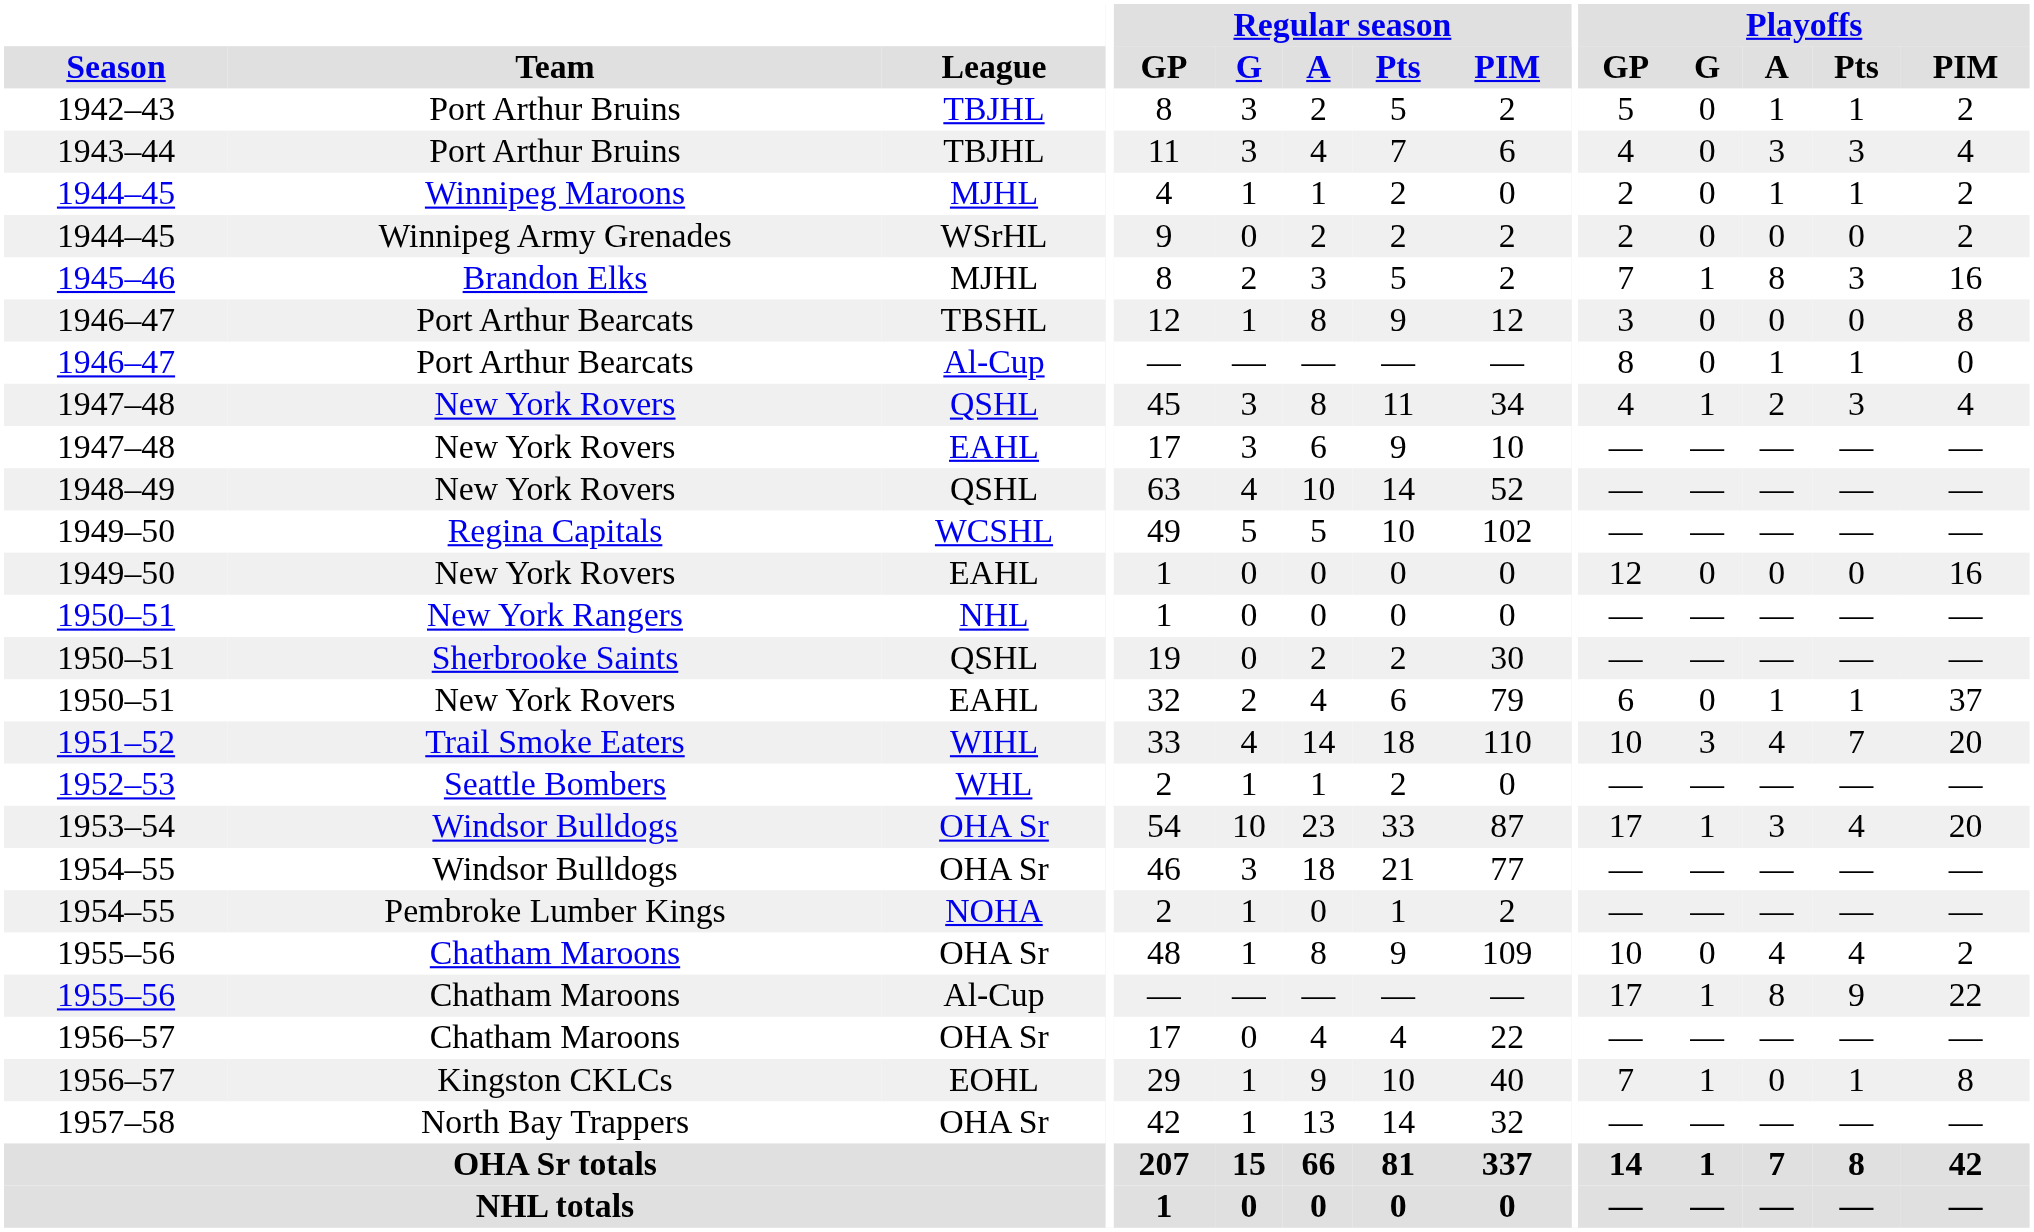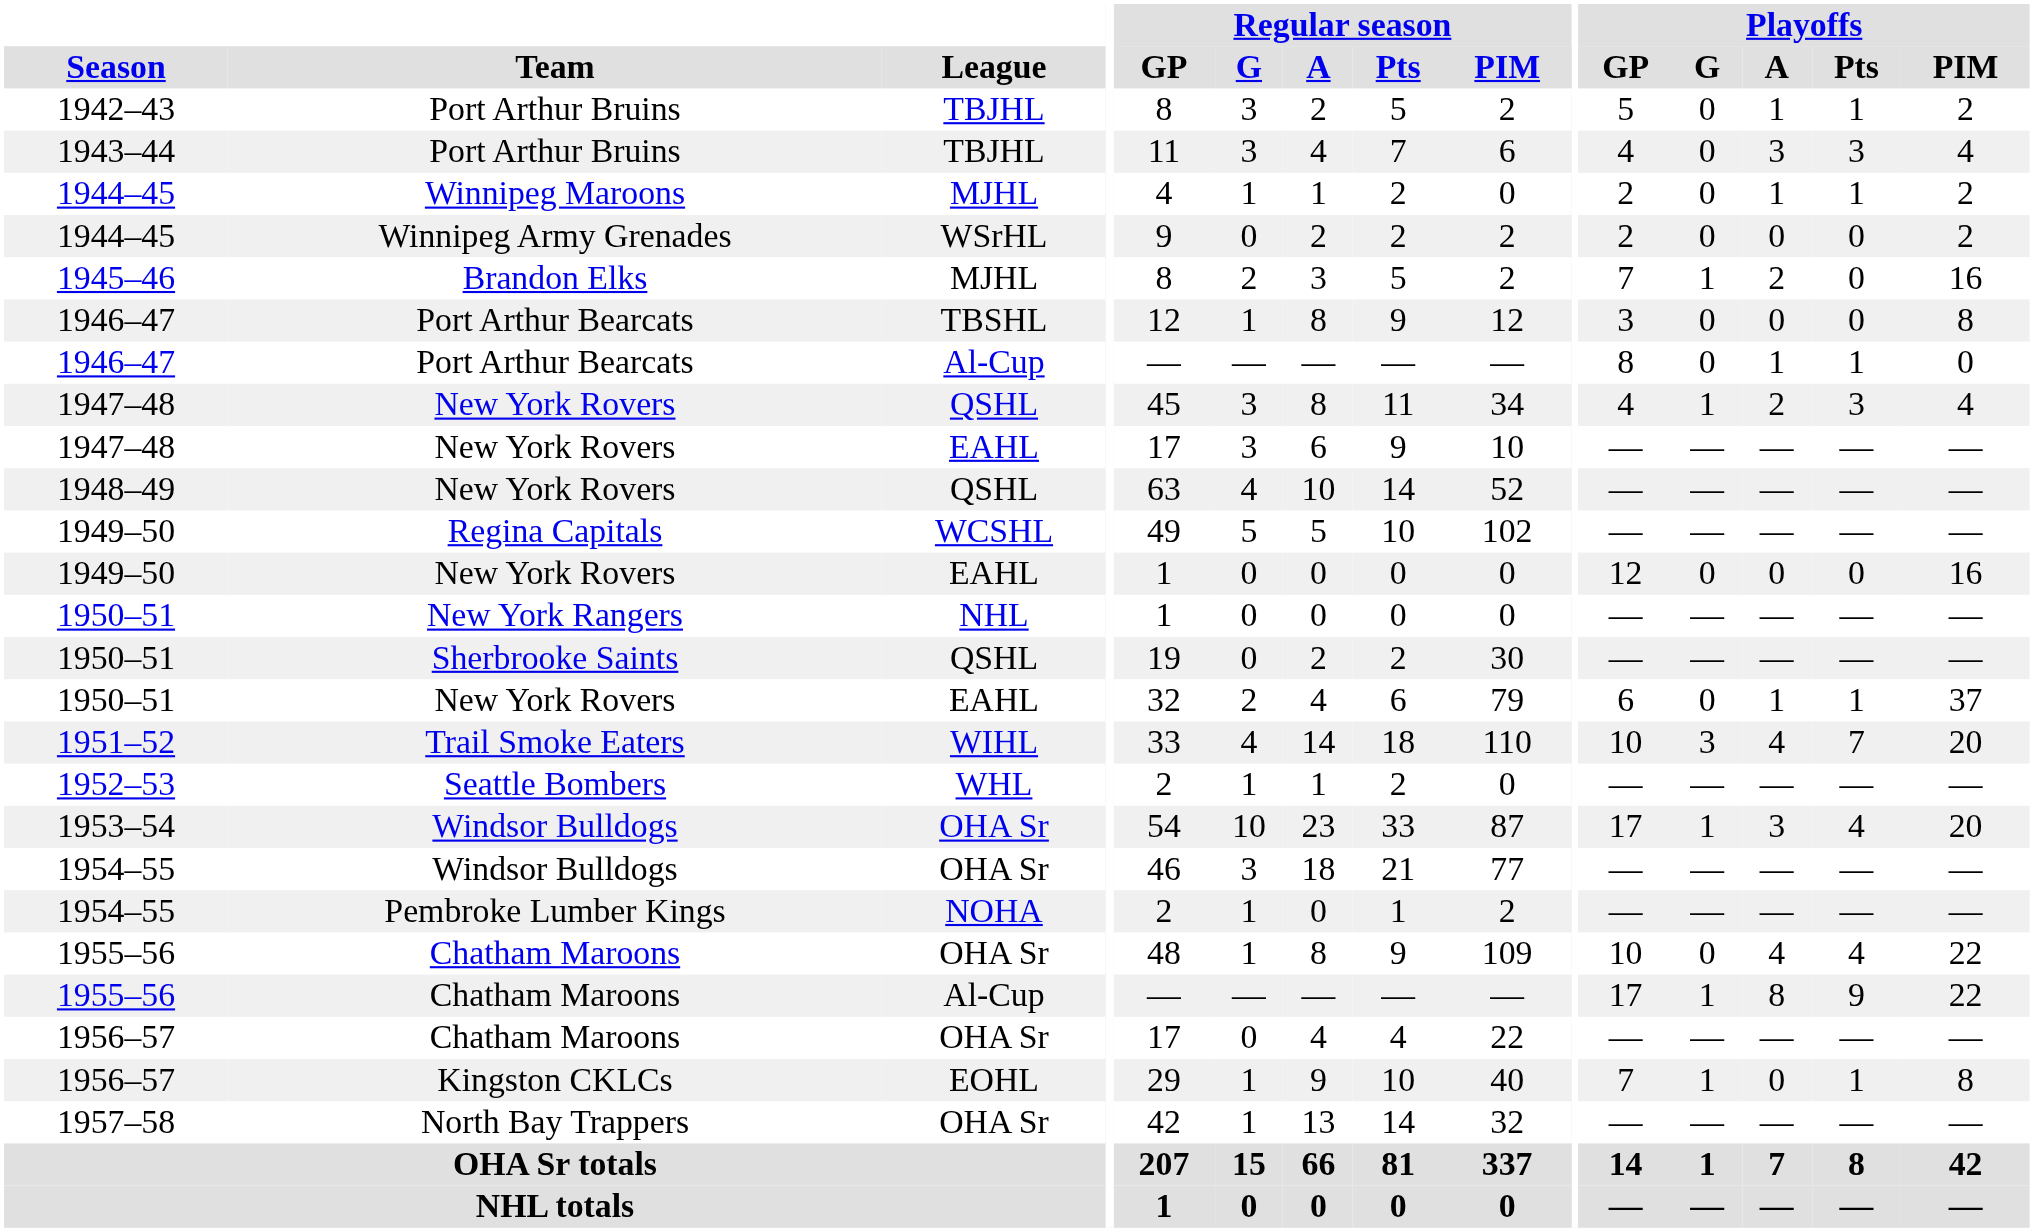1945–46 | Playoffs / A: 8 -> 2
1945–46 | Playoffs / Pts: 3 -> 0
1955–56 / OHA Sr | Playoffs / PIM: 2 -> 22
